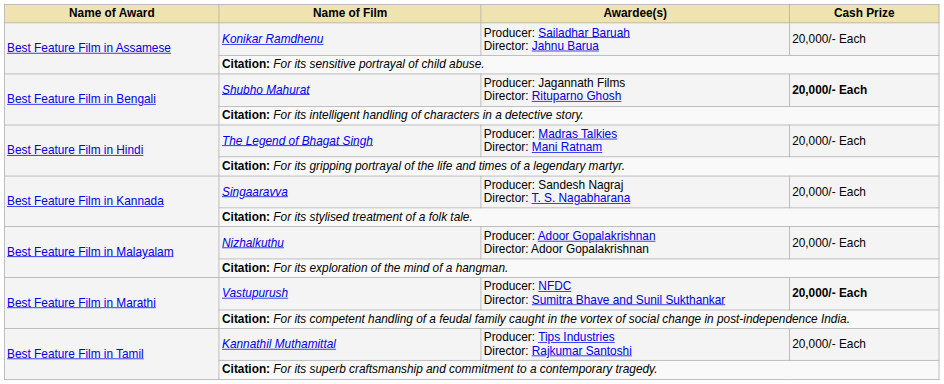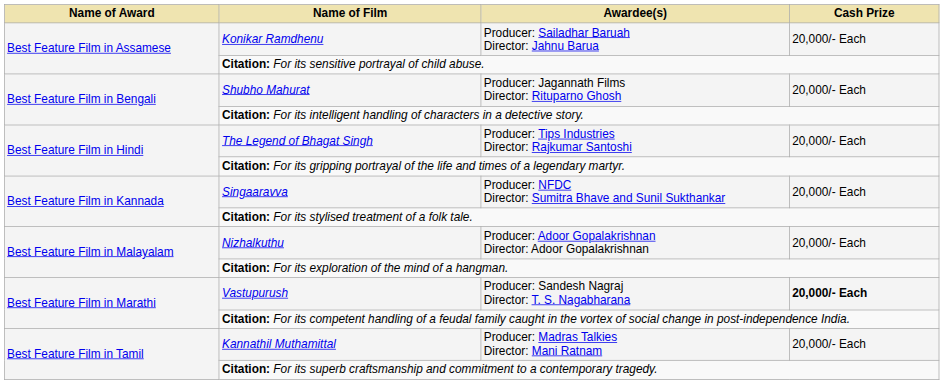Shubho Mahurat | Cash Prize: bold -> normal
The Legend of Bhagat Singh | Awardee(s): Producer: Madras Talkies Director: Mani Ratnam -> Producer: Tips Industries Director: Rajkumar Santoshi
Singaaravva | Awardee(s): Producer: Sandesh Nagraj Director: T. S. Nagabharana -> Producer: NFDC Director: Sumitra Bhave and Sunil Sukthankar
Vastupurush | Awardee(s): Producer: NFDC Director: Sumitra Bhave and Sunil Sukthankar -> Producer: Sandesh Nagraj Director: T. S. Nagabharana
Kannathil Muthamittal | Awardee(s): Producer: Tips Industries Director: Rajkumar Santoshi -> Producer: Madras Talkies Director: Mani Ratnam
